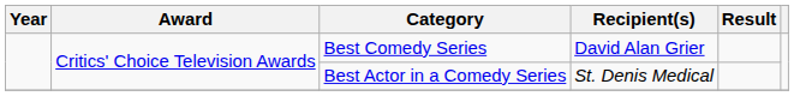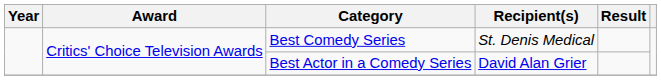Best Comedy Series | Recipient(s): David Alan Grier -> St. Denis Medical
Best Actor in a Comedy Series | Recipient(s): St. Denis Medical -> David Alan Grier
